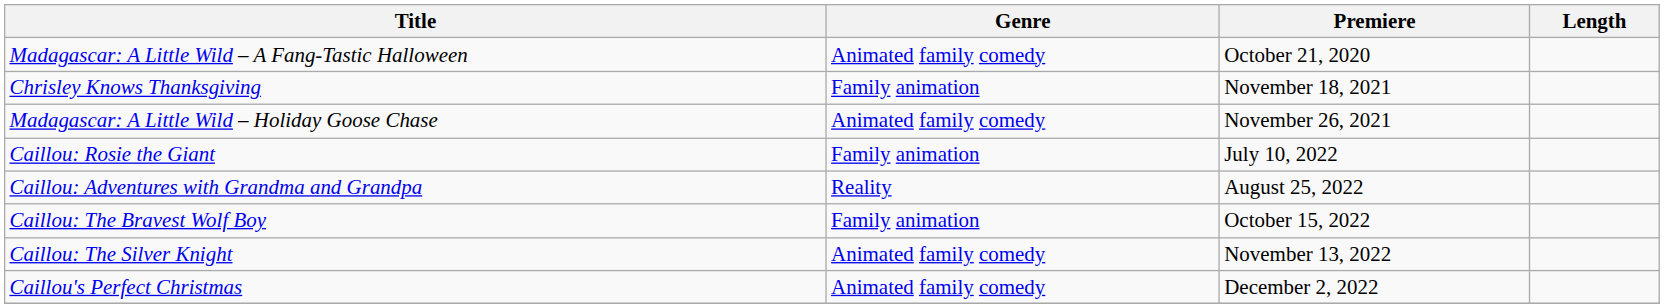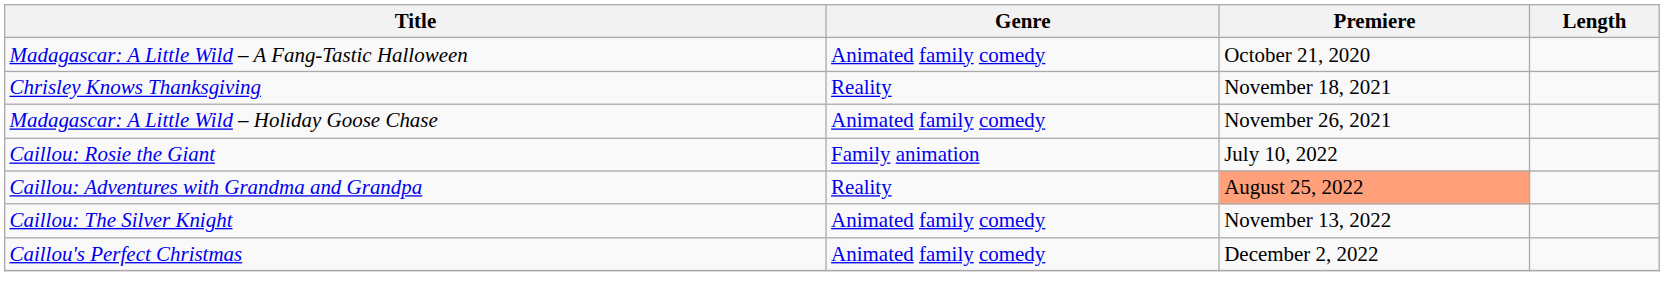Chrisley Knows Thanksgiving | Genre: Family animation -> Reality
Caillou: Adventures with Grandma and Grandpa | Premiere: no background -> lightsalmon background
- row: Caillou: The Bravest Wolf Boy | Family animation | October 15, 2022
